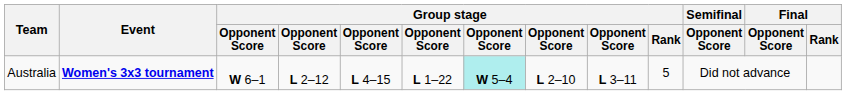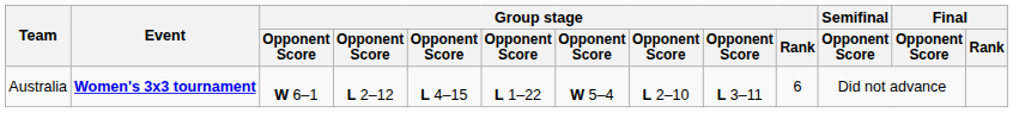Australia | column 7: paleturquoise background -> no background
Australia | Group stage / Rank: 5 -> 6
